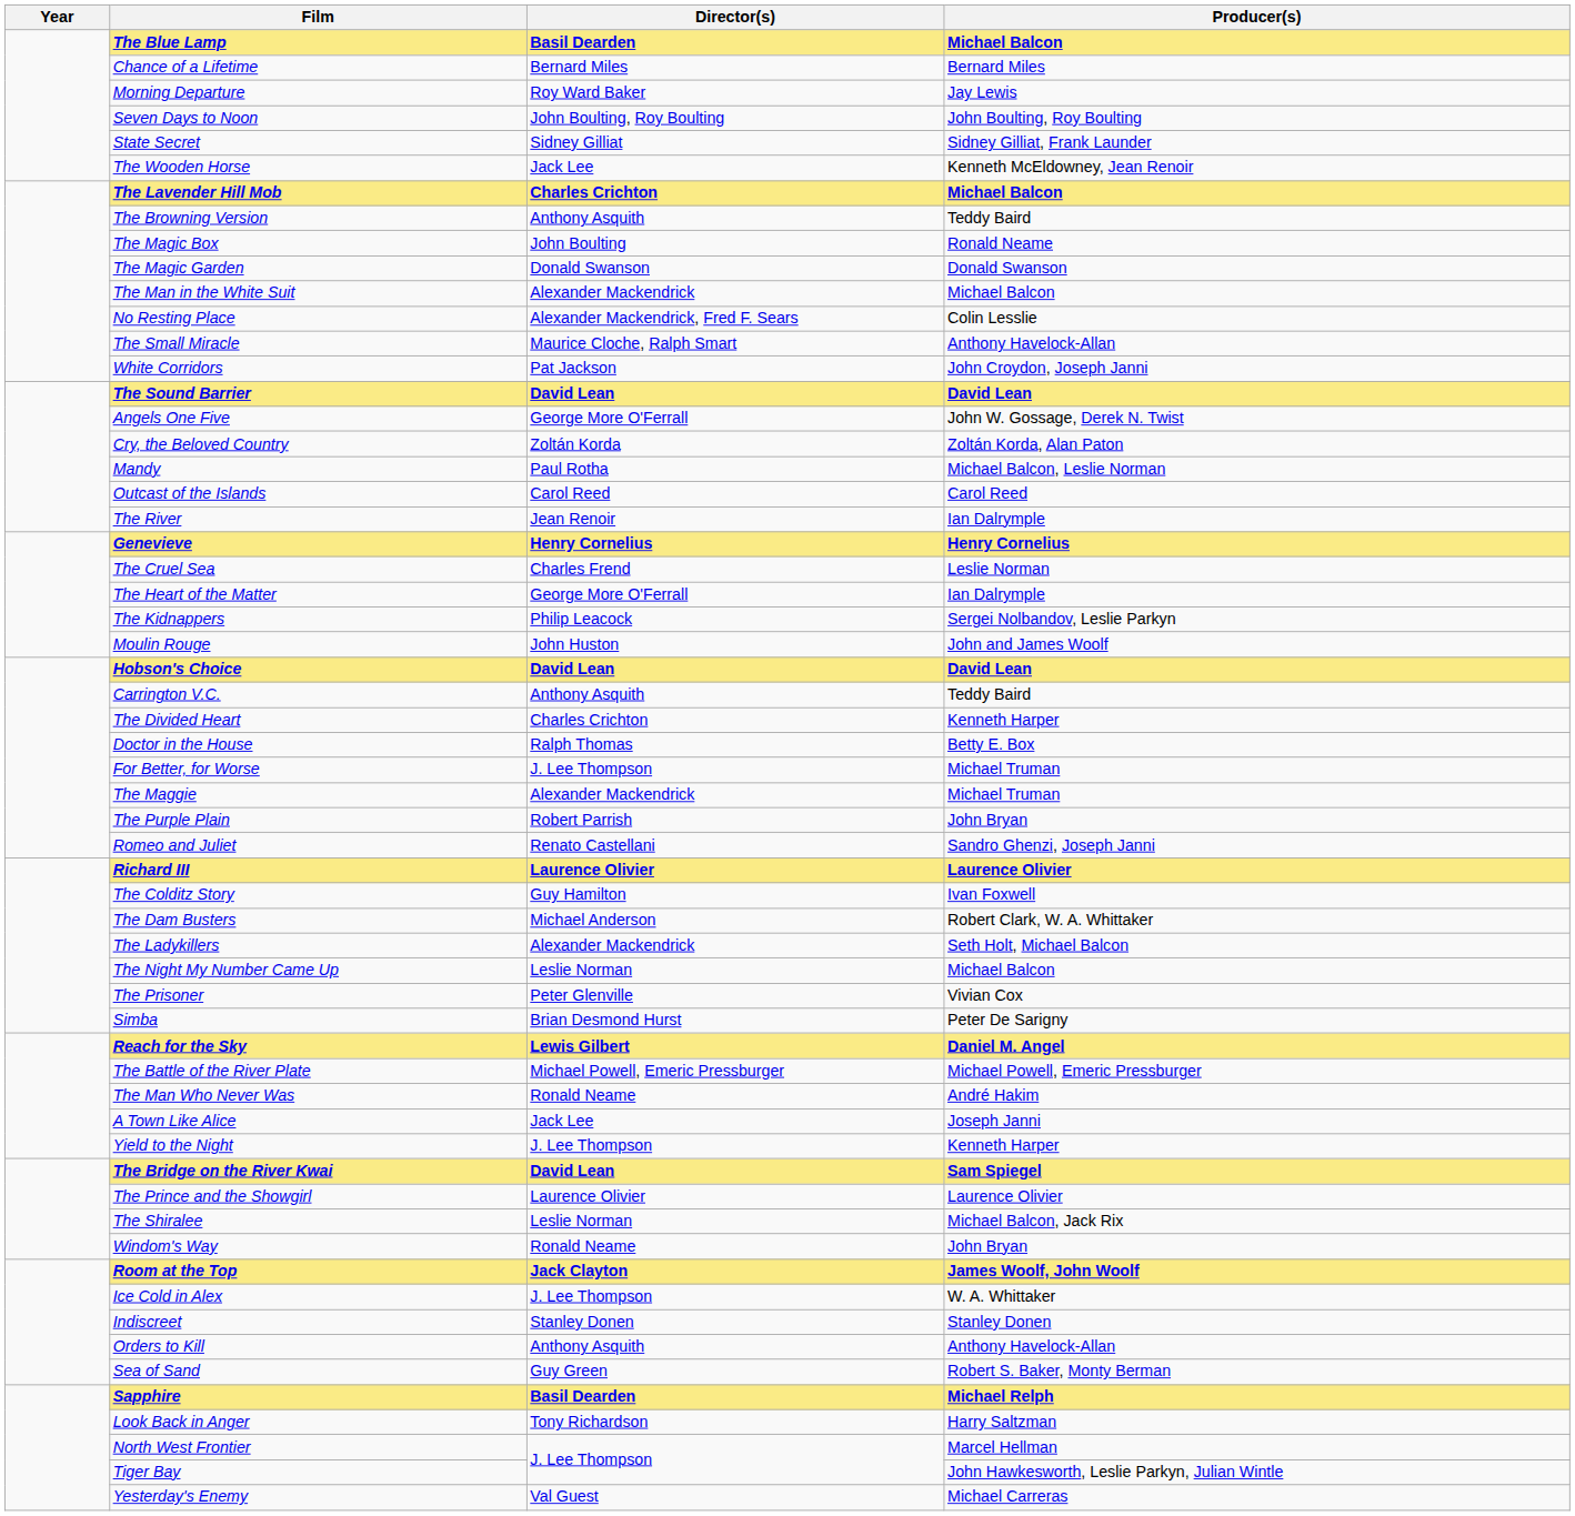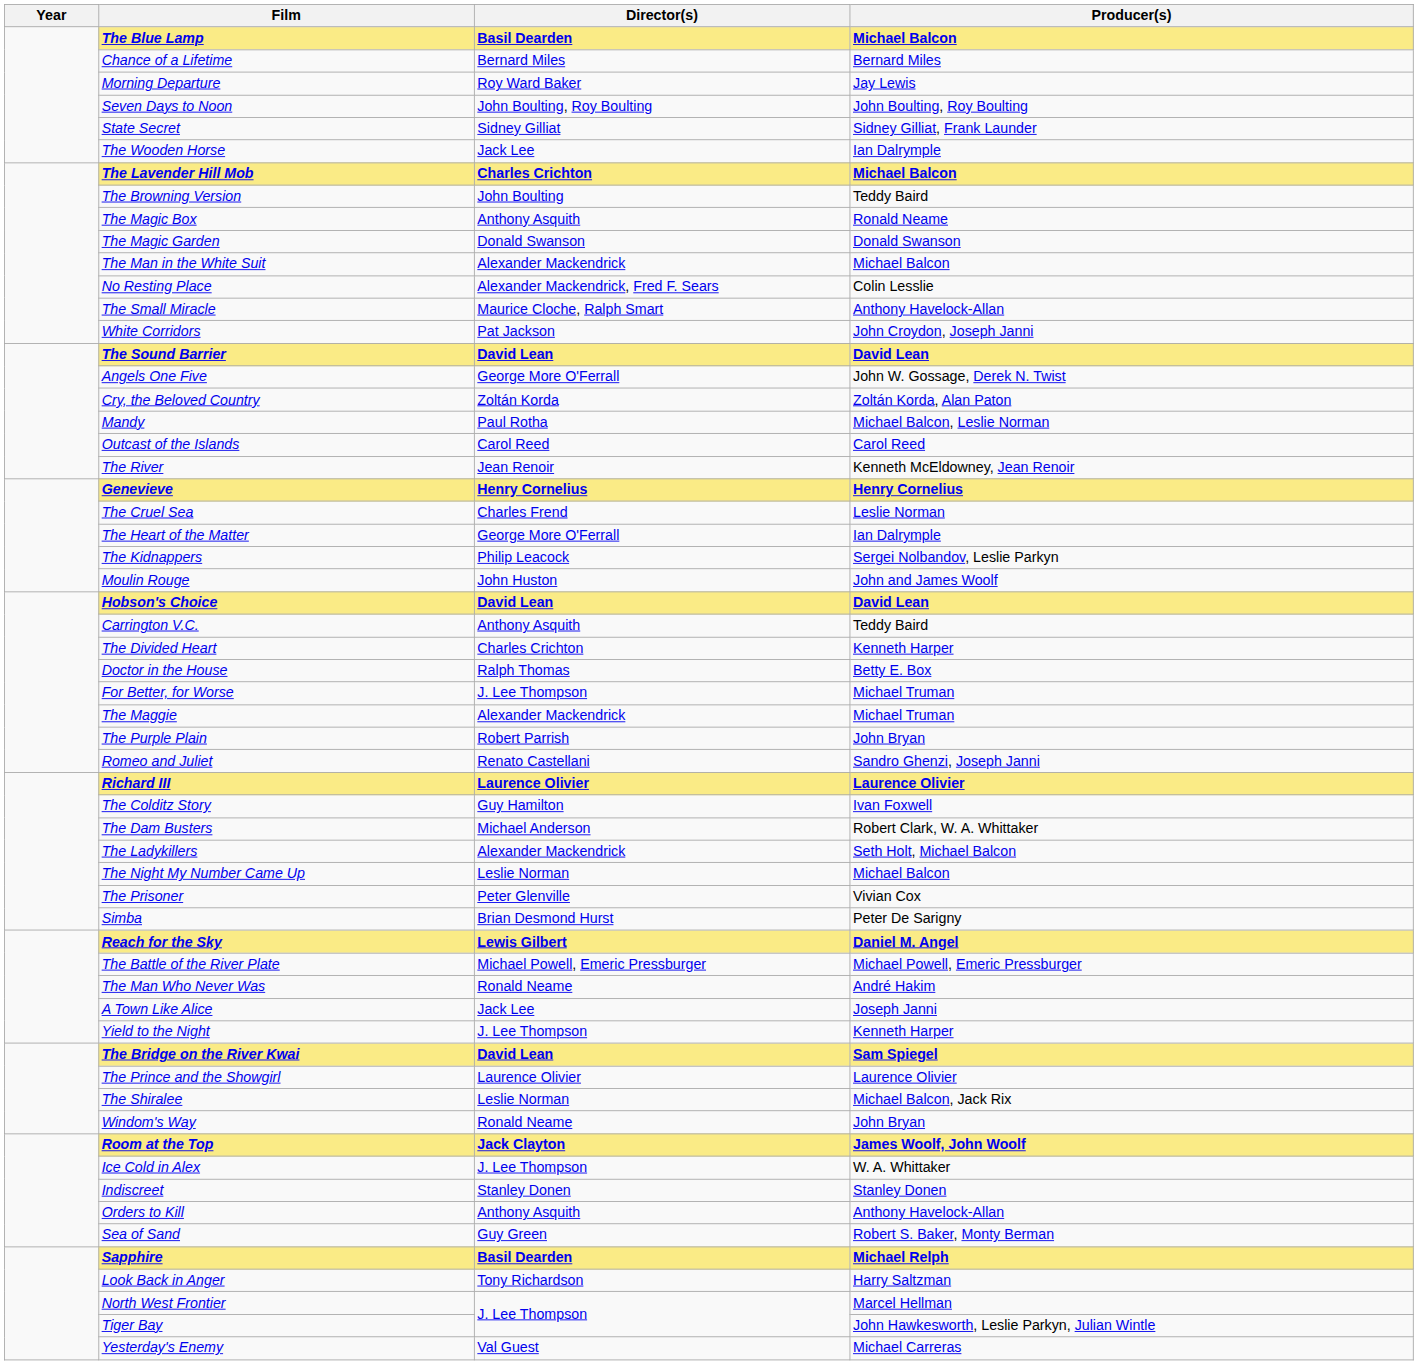The Wooden Horse | Producer(s): Kenneth McEldowney, Jean Renoir -> Ian Dalrymple
The Browning Version | Director(s): Anthony Asquith -> John Boulting
The Magic Box | Director(s): John Boulting -> Anthony Asquith
The River | Producer(s): Ian Dalrymple -> Kenneth McEldowney, Jean Renoir
